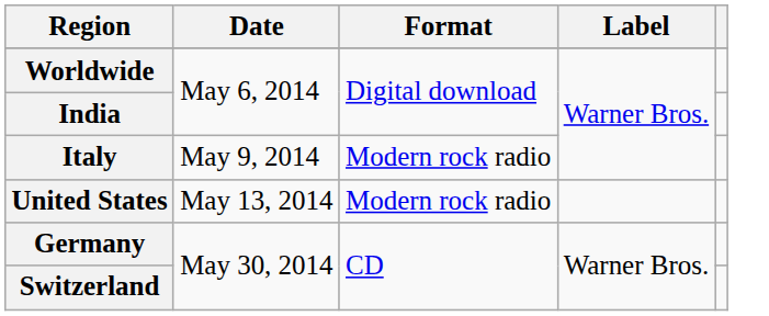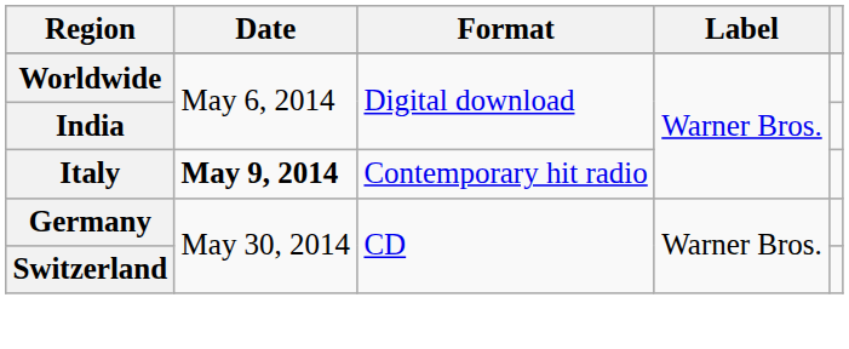Italy | Date: normal -> bold
Italy | Format: Modern rock radio -> Contemporary hit radio
- row: United States | May 13, 2014 | Modern rock radio
